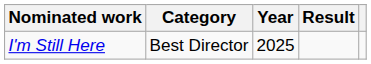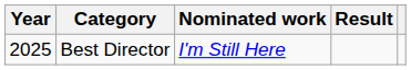columns swapped: Year <-> Nominated work
